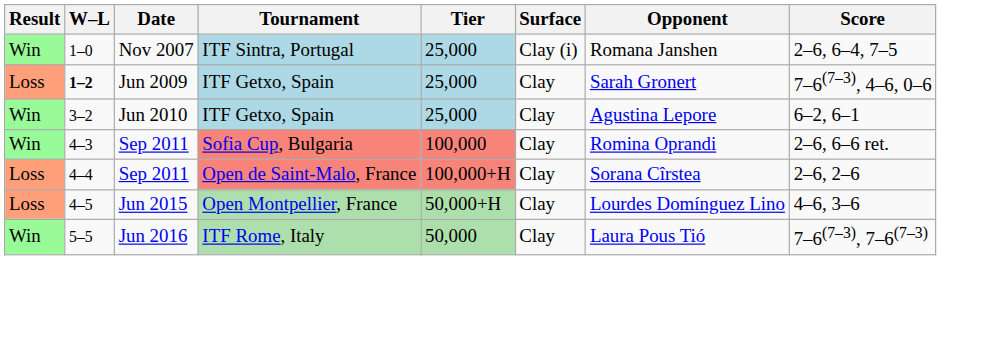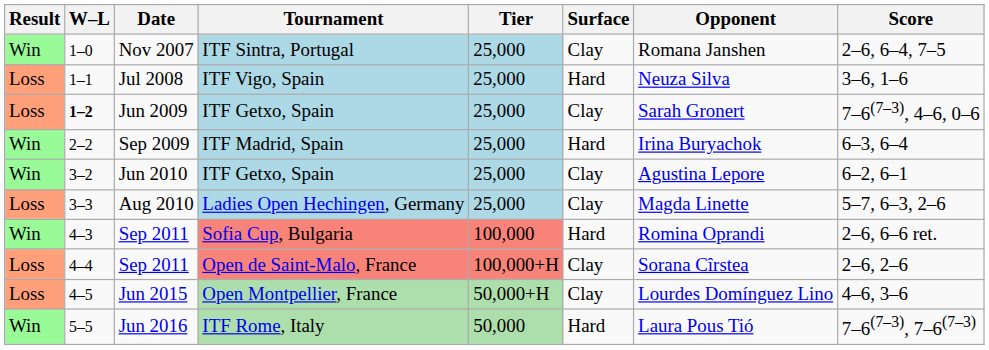Nov 2007 | Surface: Clay (i) -> Clay
+ row: Loss | 1–1 | Jul 2008 | ITF Vigo, Spain | 25,000 | Hard | Neuza Silva | 3–6, 1–6
+ row: Win | 2–2 | Sep 2009 | ITF Madrid, Spain | 25,000 | Hard | Irina Buryachok | 6–3, 6–4
+ row: Loss | 3–3 | Aug 2010 | Ladies Open Hechingen, Germany | 25,000 | Clay | Magda Linette | 5–7, 6–3, 2–6
Sep 2011 / Sofia Cup, Bulgaria | Surface: Clay -> Hard
Jun 2016 | Surface: Clay -> Hard
